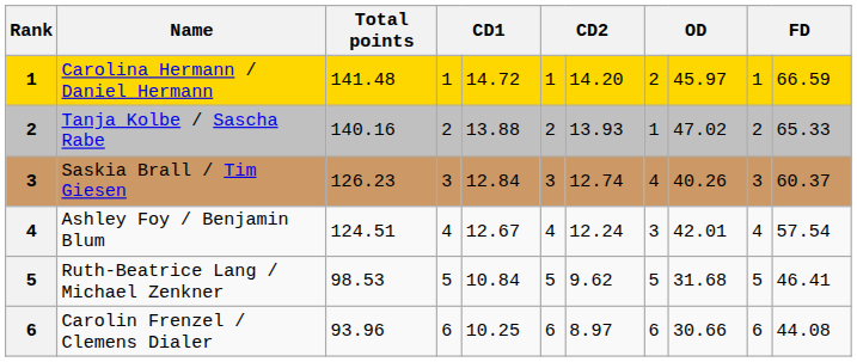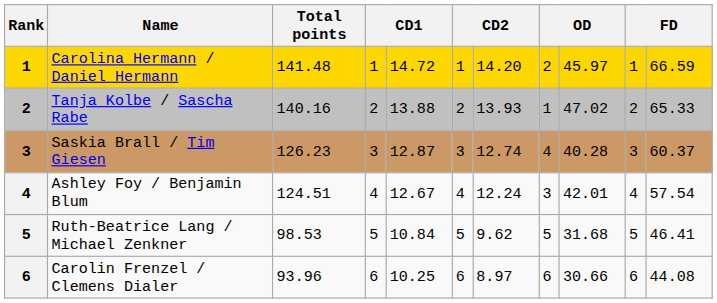Saskia Brall / Tim Giesen | column 5: 12.84 -> 12.87
Saskia Brall / Tim Giesen | column 9: 40.26 -> 40.28
